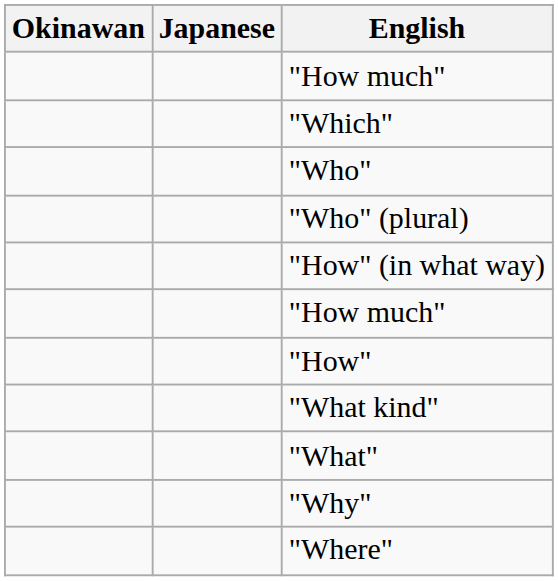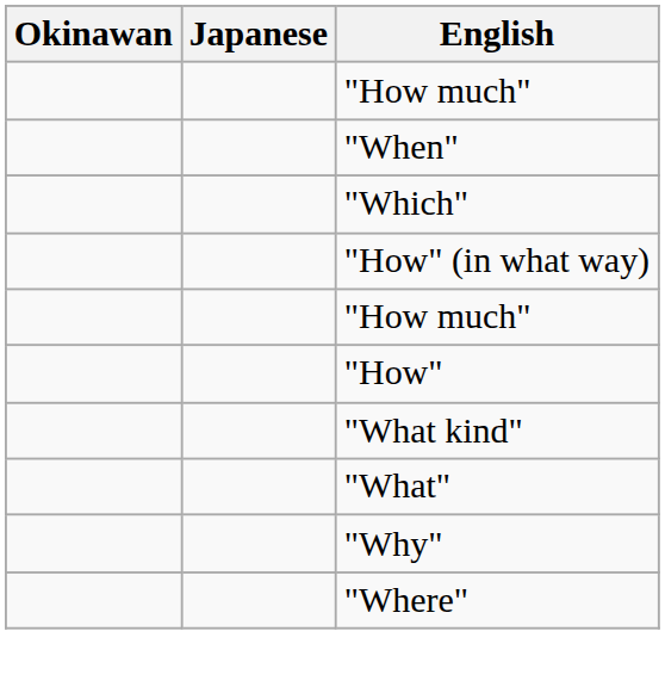+ row: "When"
- row: "Who"
- row: "Who" (plural)
